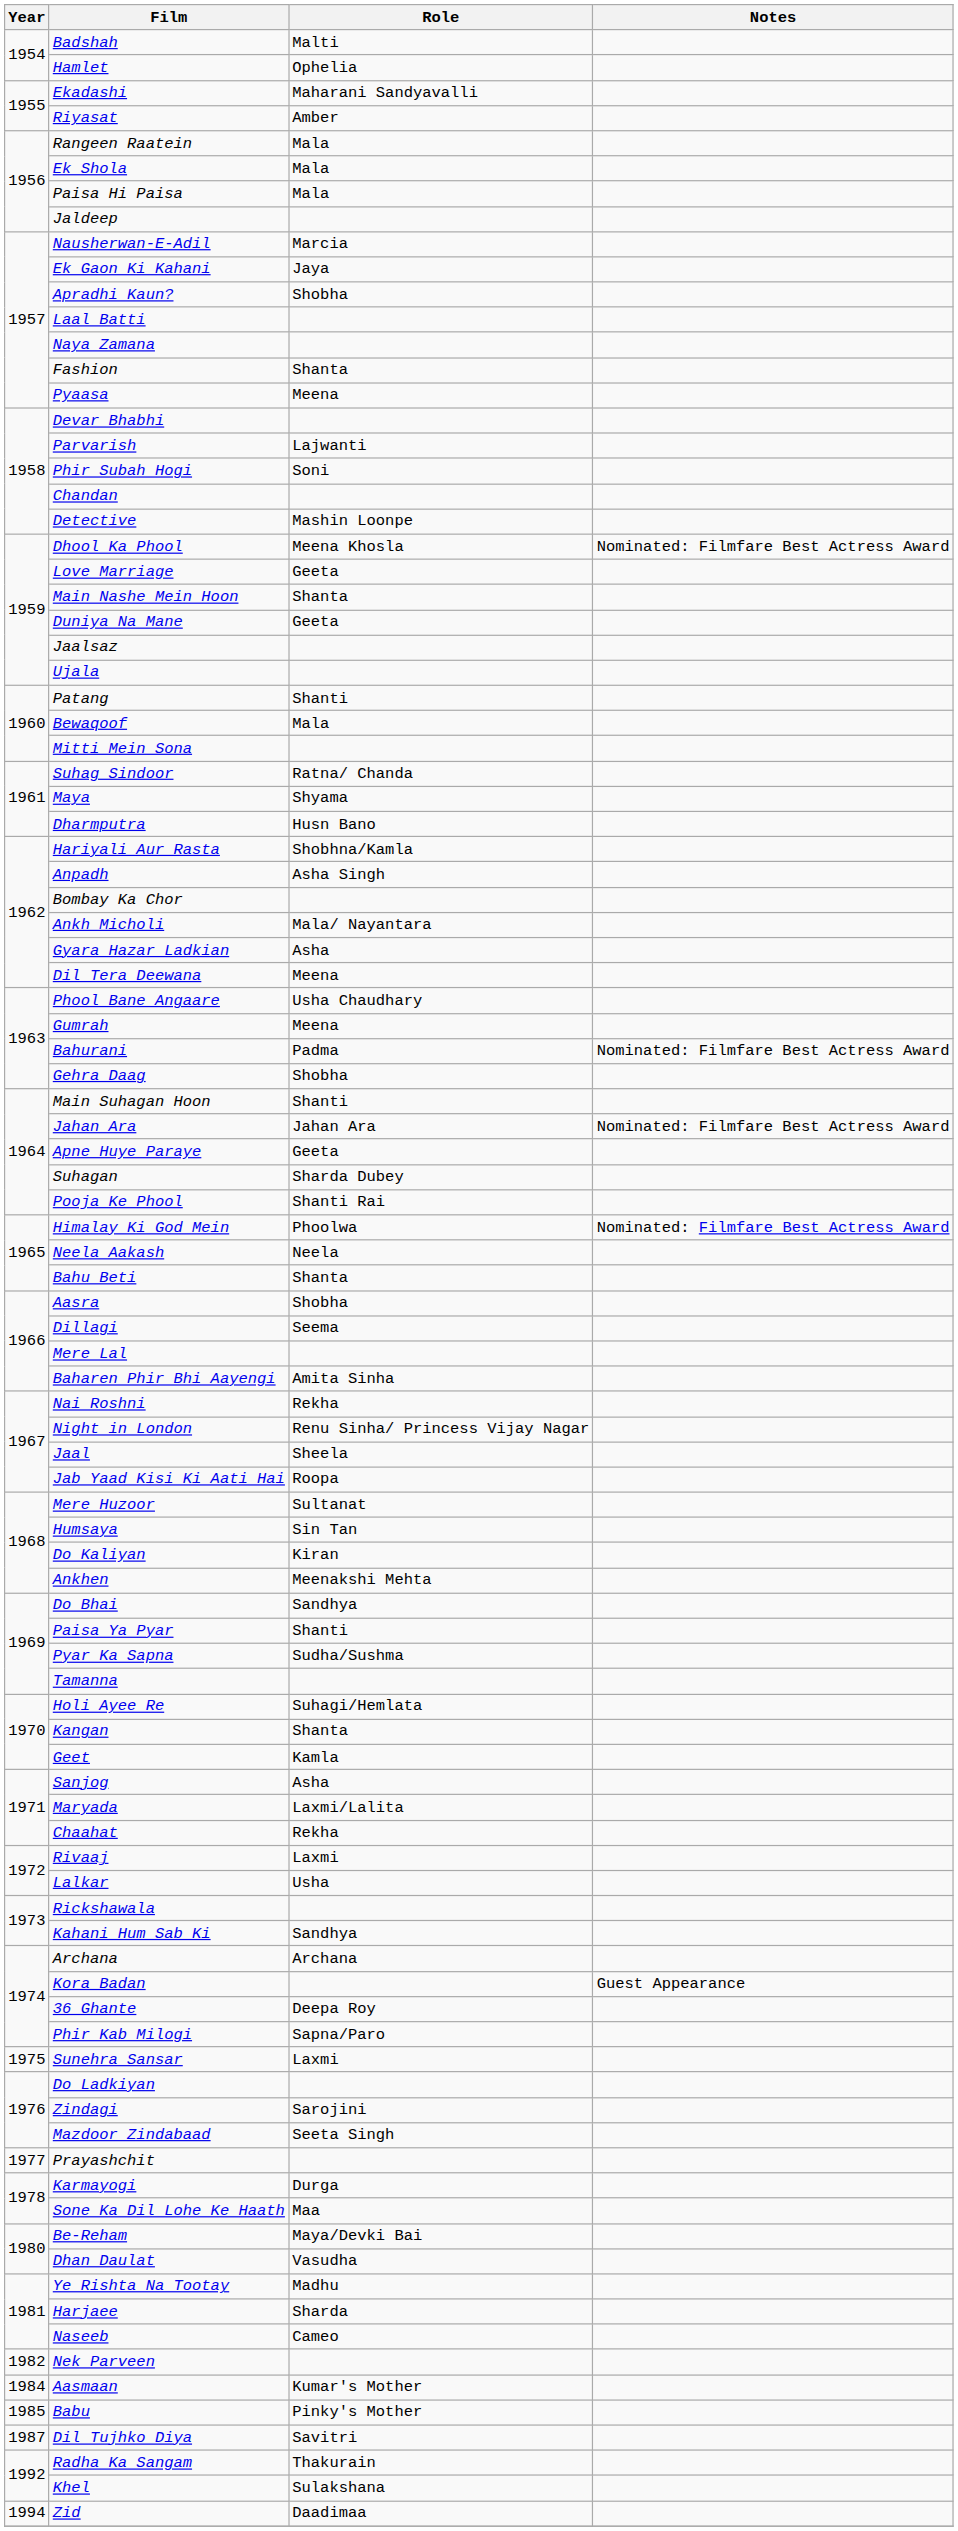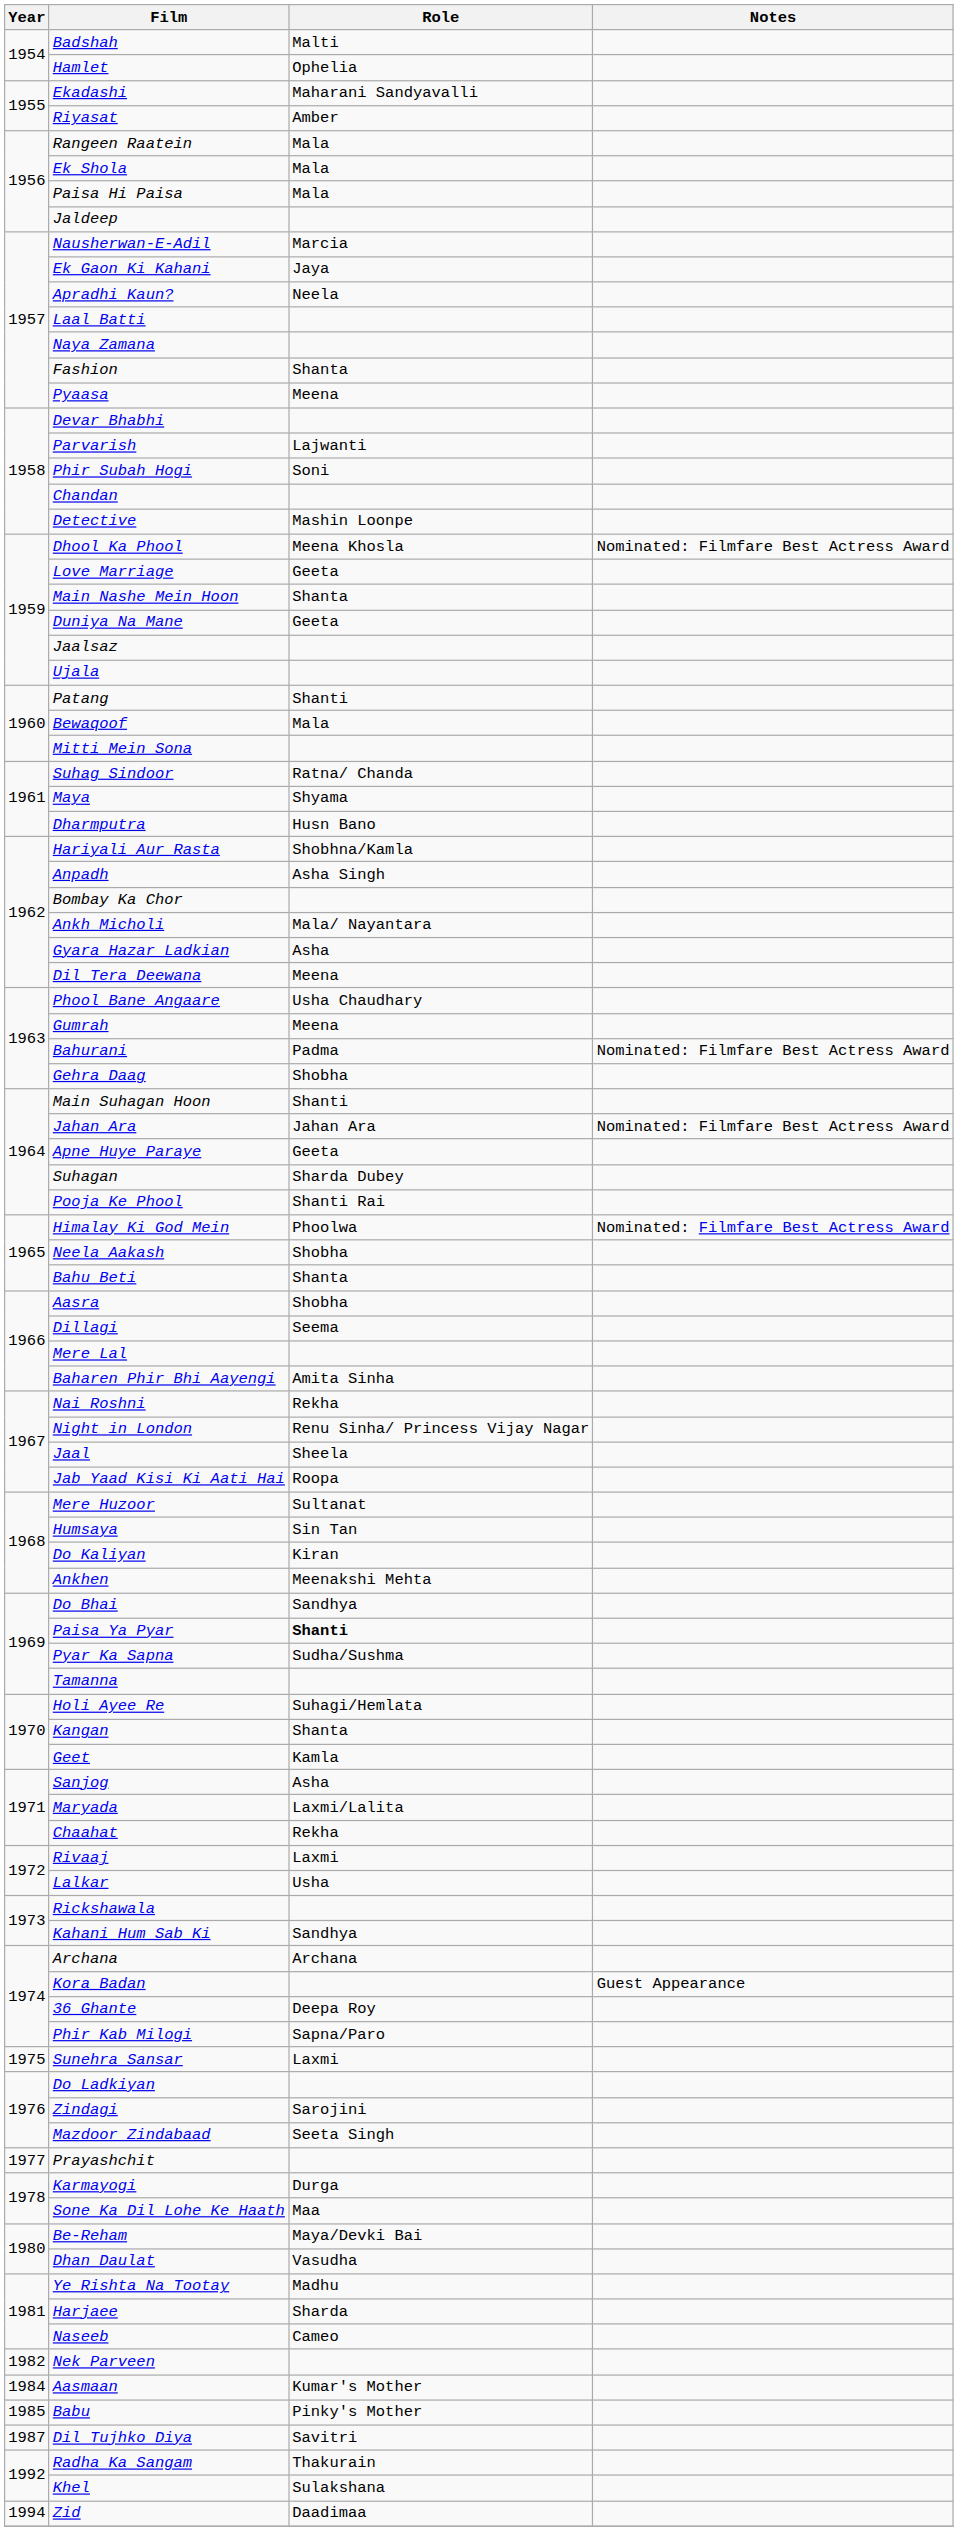Apradhi Kaun? | Role: Shobha -> Neela
Neela Aakash | Role: Neela -> Shobha
Paisa Ya Pyar | Role: normal -> bold
